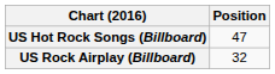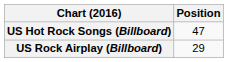US Rock Airplay (Billboard) | Position: 32 -> 29
